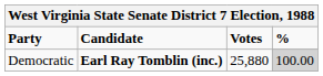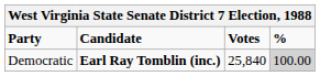Democratic | Votes: 25,880 -> 25,840
